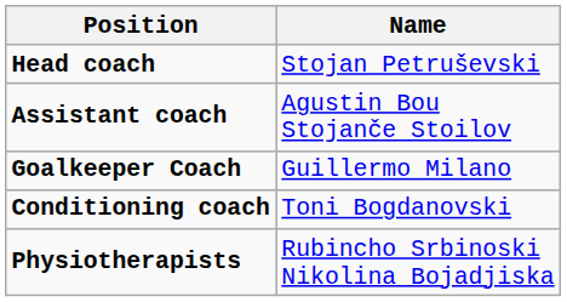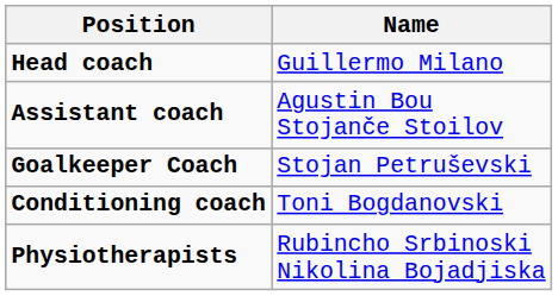Head coach | Name: Stojan Petruševski -> Guillermo Milano
Goalkeeper Coach | Name: Guillermo Milano -> Stojan Petruševski
